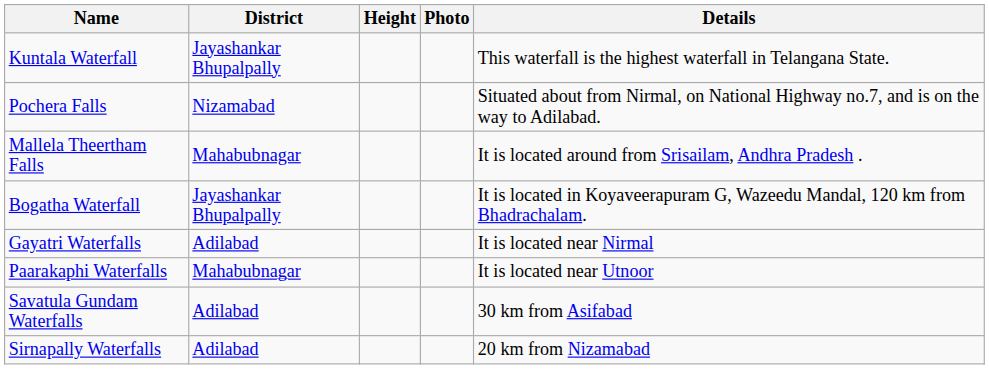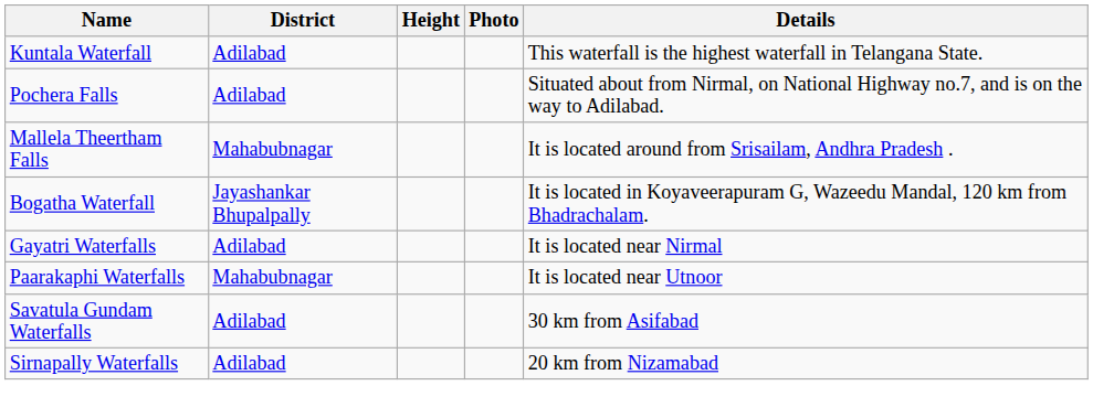Kuntala Waterfall | District: Jayashankar Bhupalpally -> Adilabad
Pochera Falls | District: Nizamabad -> Adilabad
